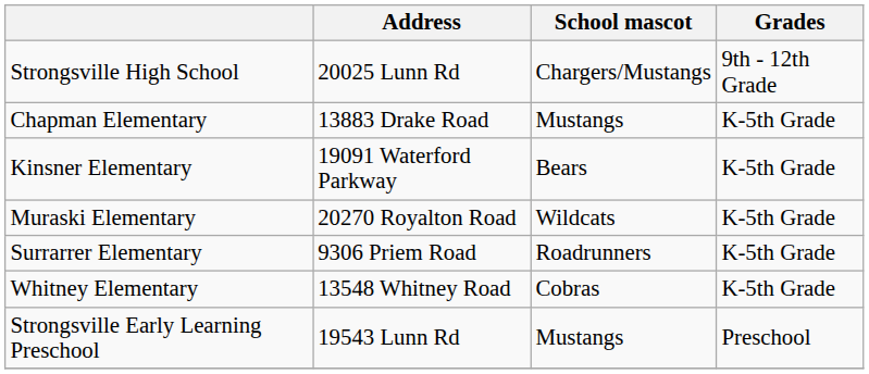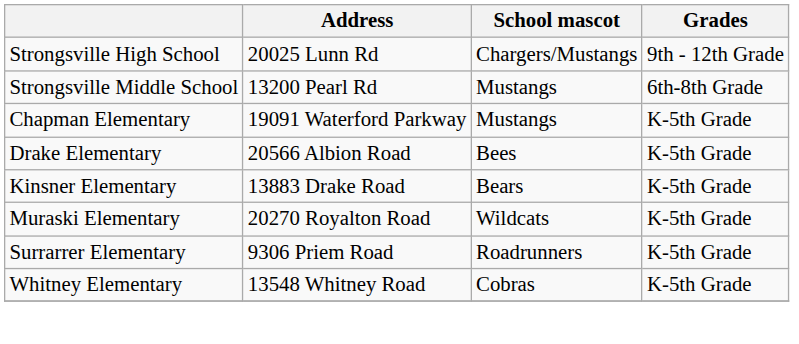+ row: Strongsville Middle School | 13200 Pearl Rd | Mustangs | 6th-8th Grade
Chapman Elementary | Address: 13883 Drake Road -> 19091 Waterford Parkway
+ row: Drake Elementary | 20566 Albion Road | Bees | K-5th Grade
Kinsner Elementary | Address: 19091 Waterford Parkway -> 13883 Drake Road
- row: Strongsville Early Learning Preschool | 19543 Lunn Rd | Mustangs | Preschool
